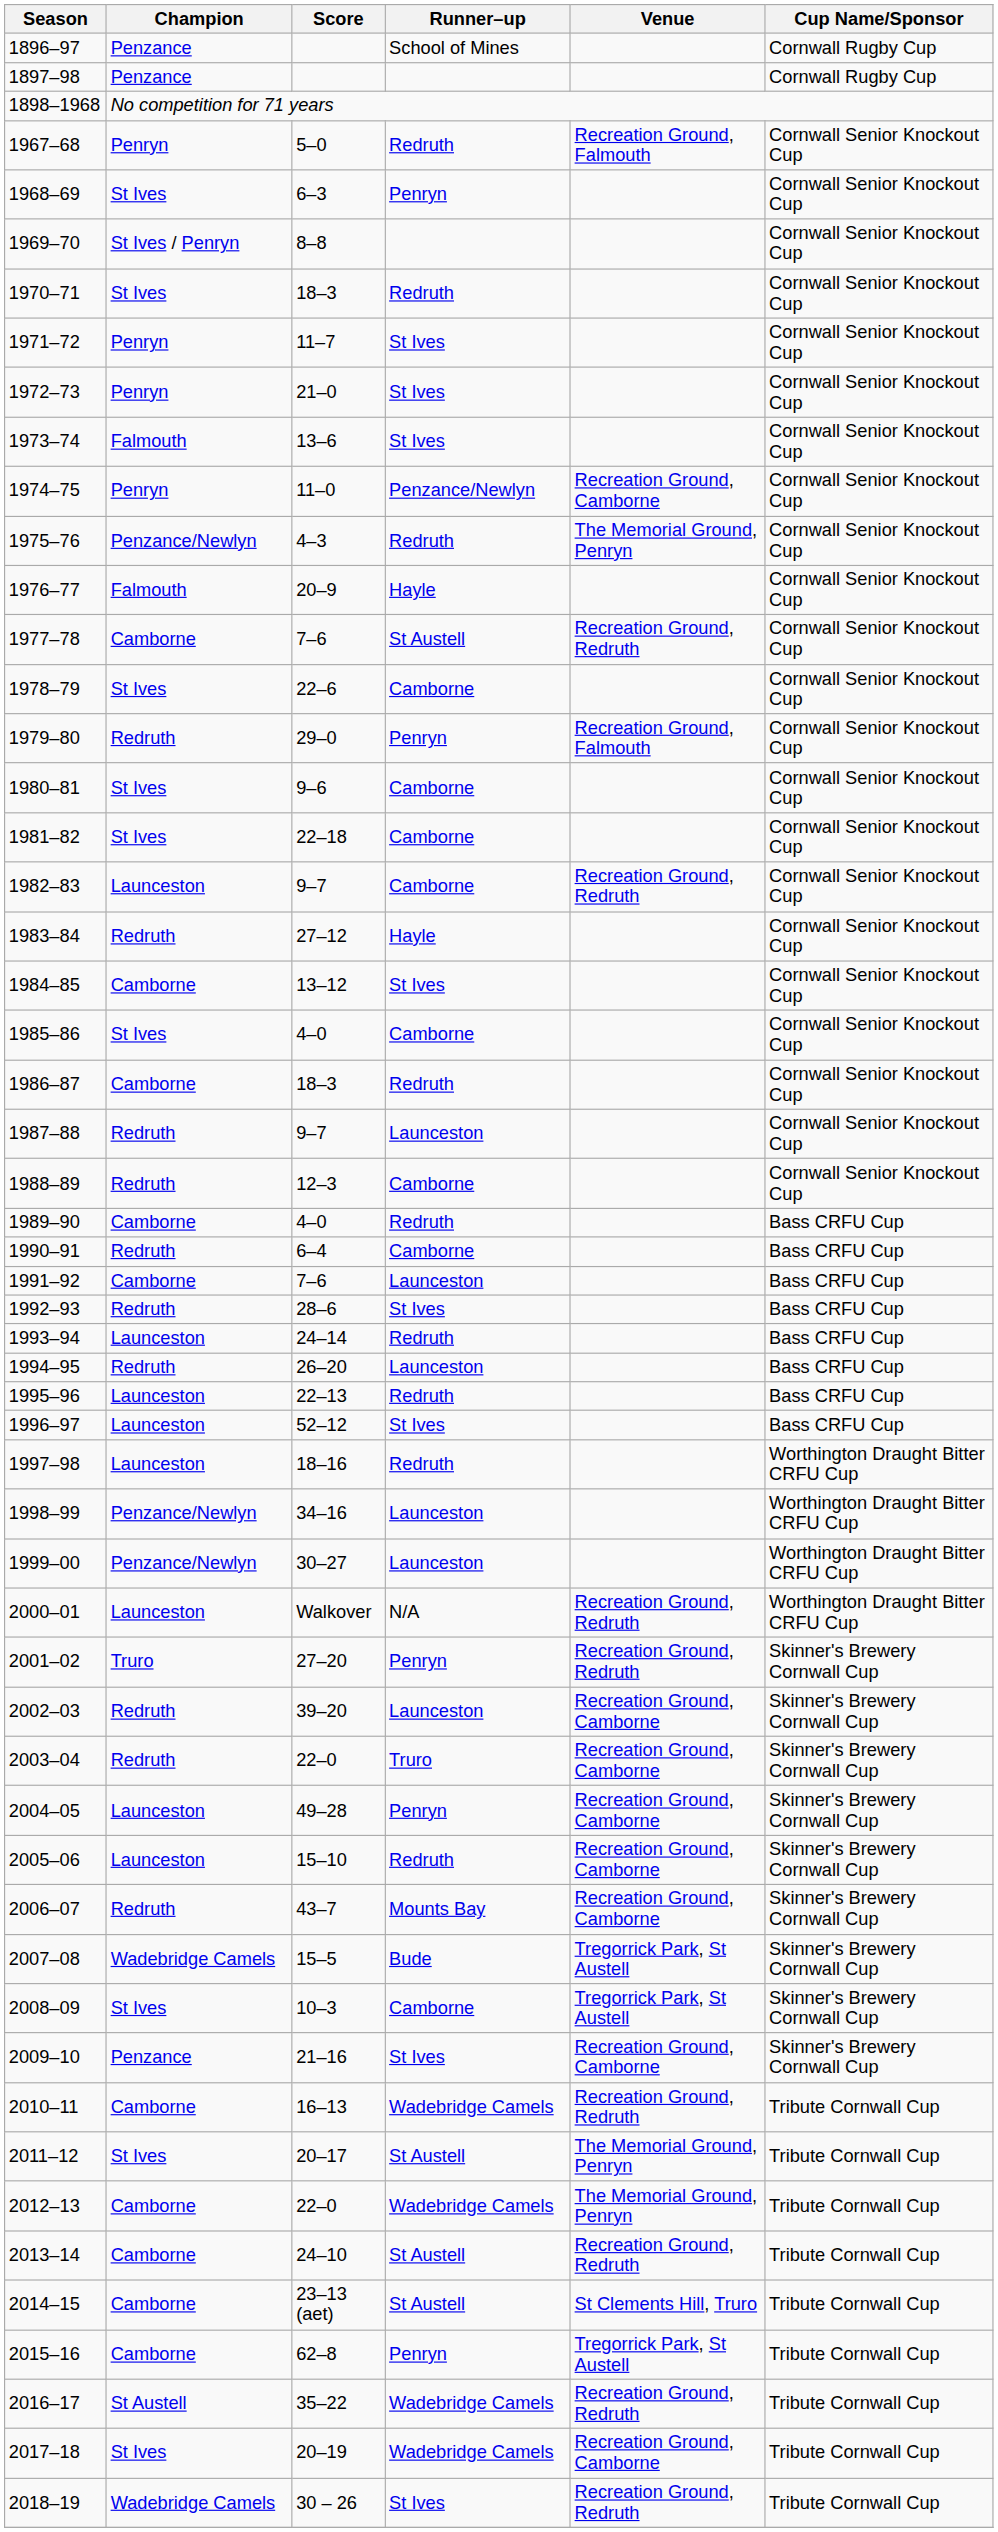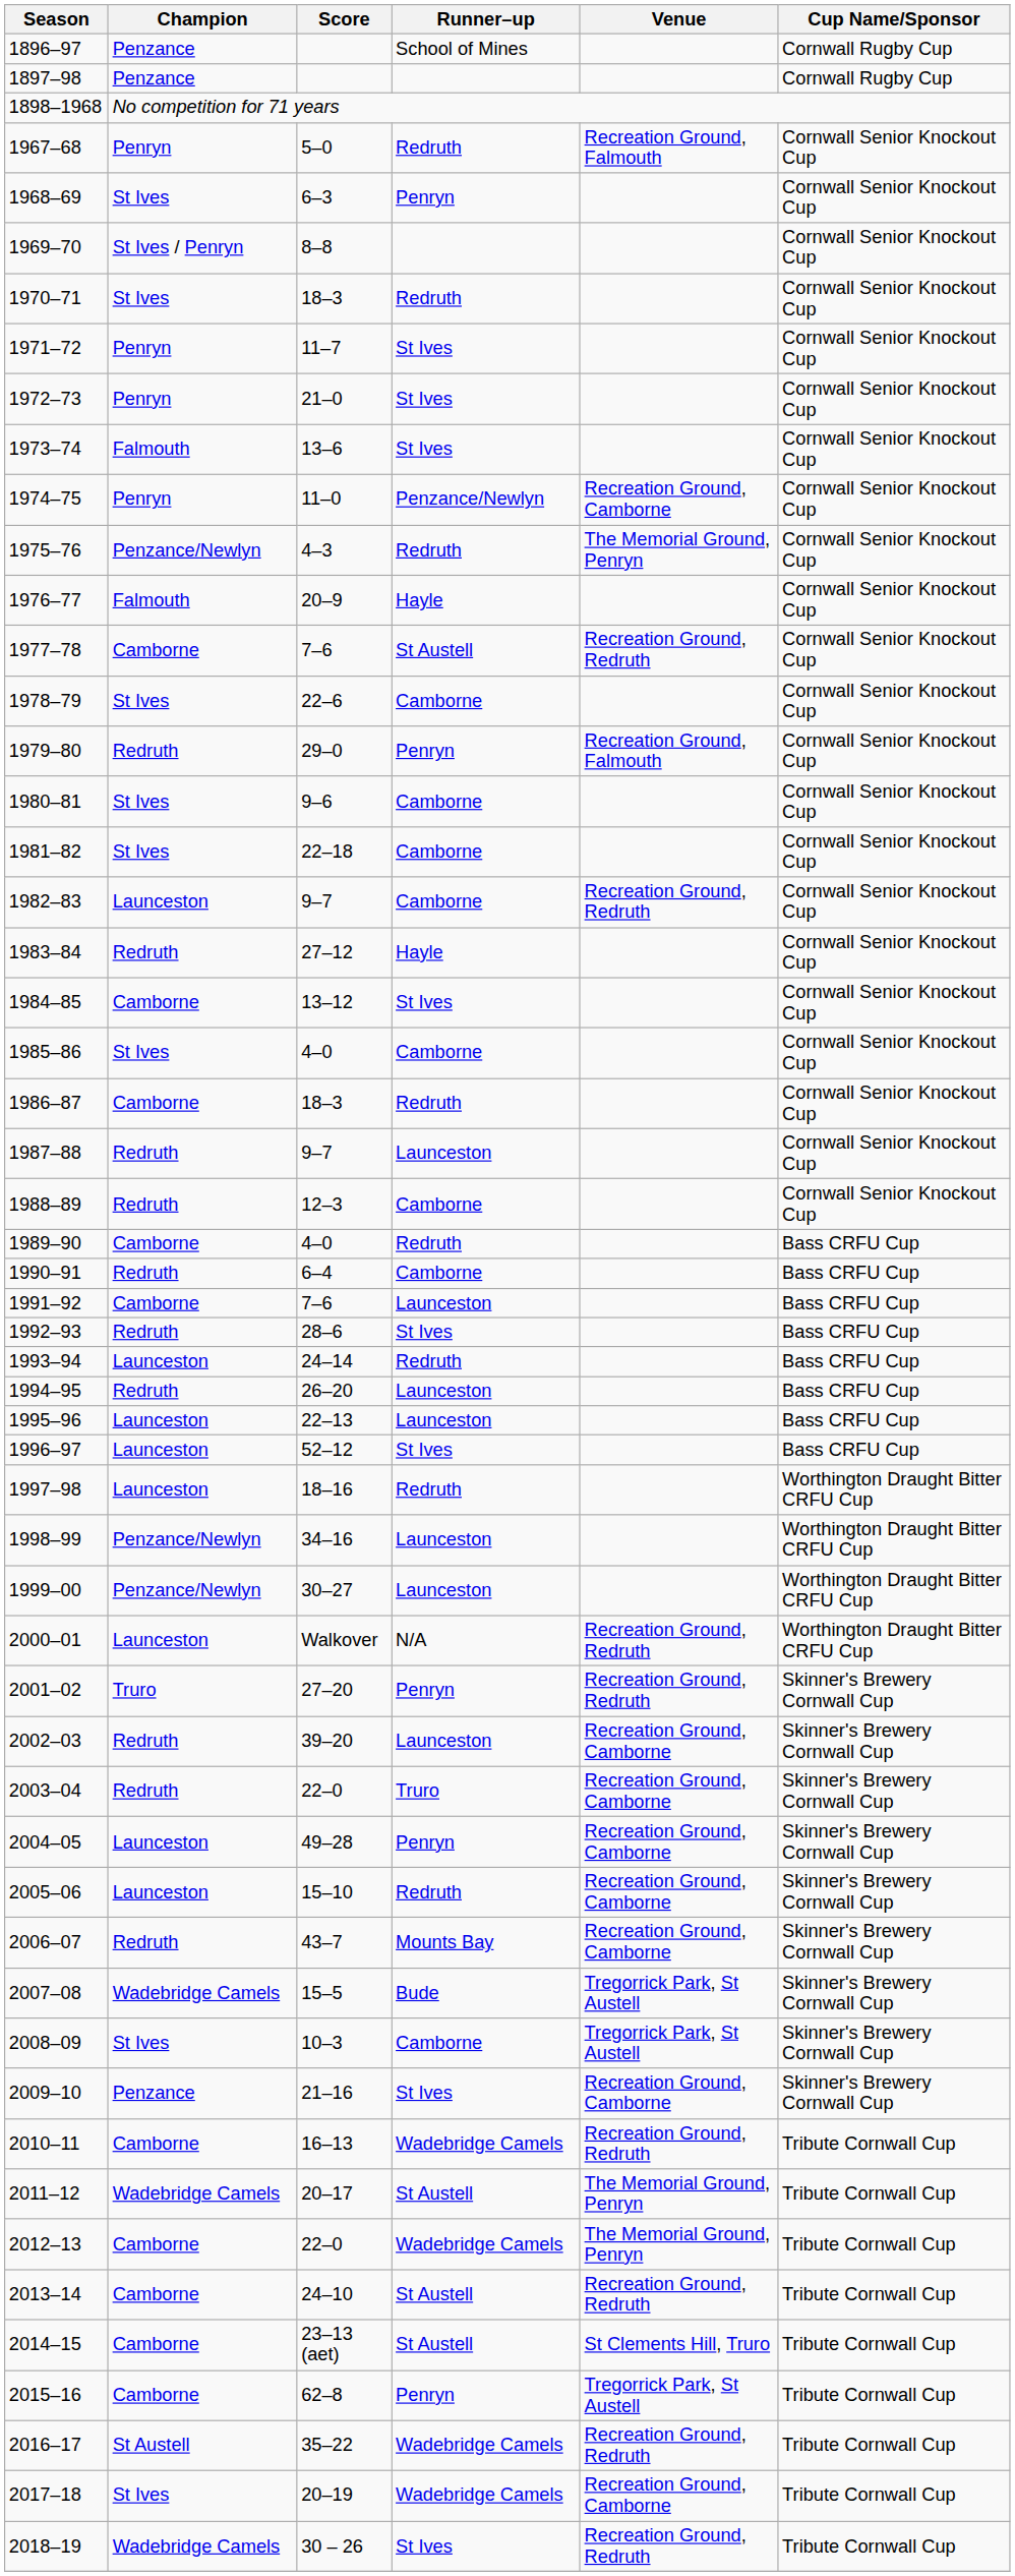1995–96 | Runner–up: Redruth -> Launceston
2011–12 | Champion: St Ives -> Wadebridge Camels
